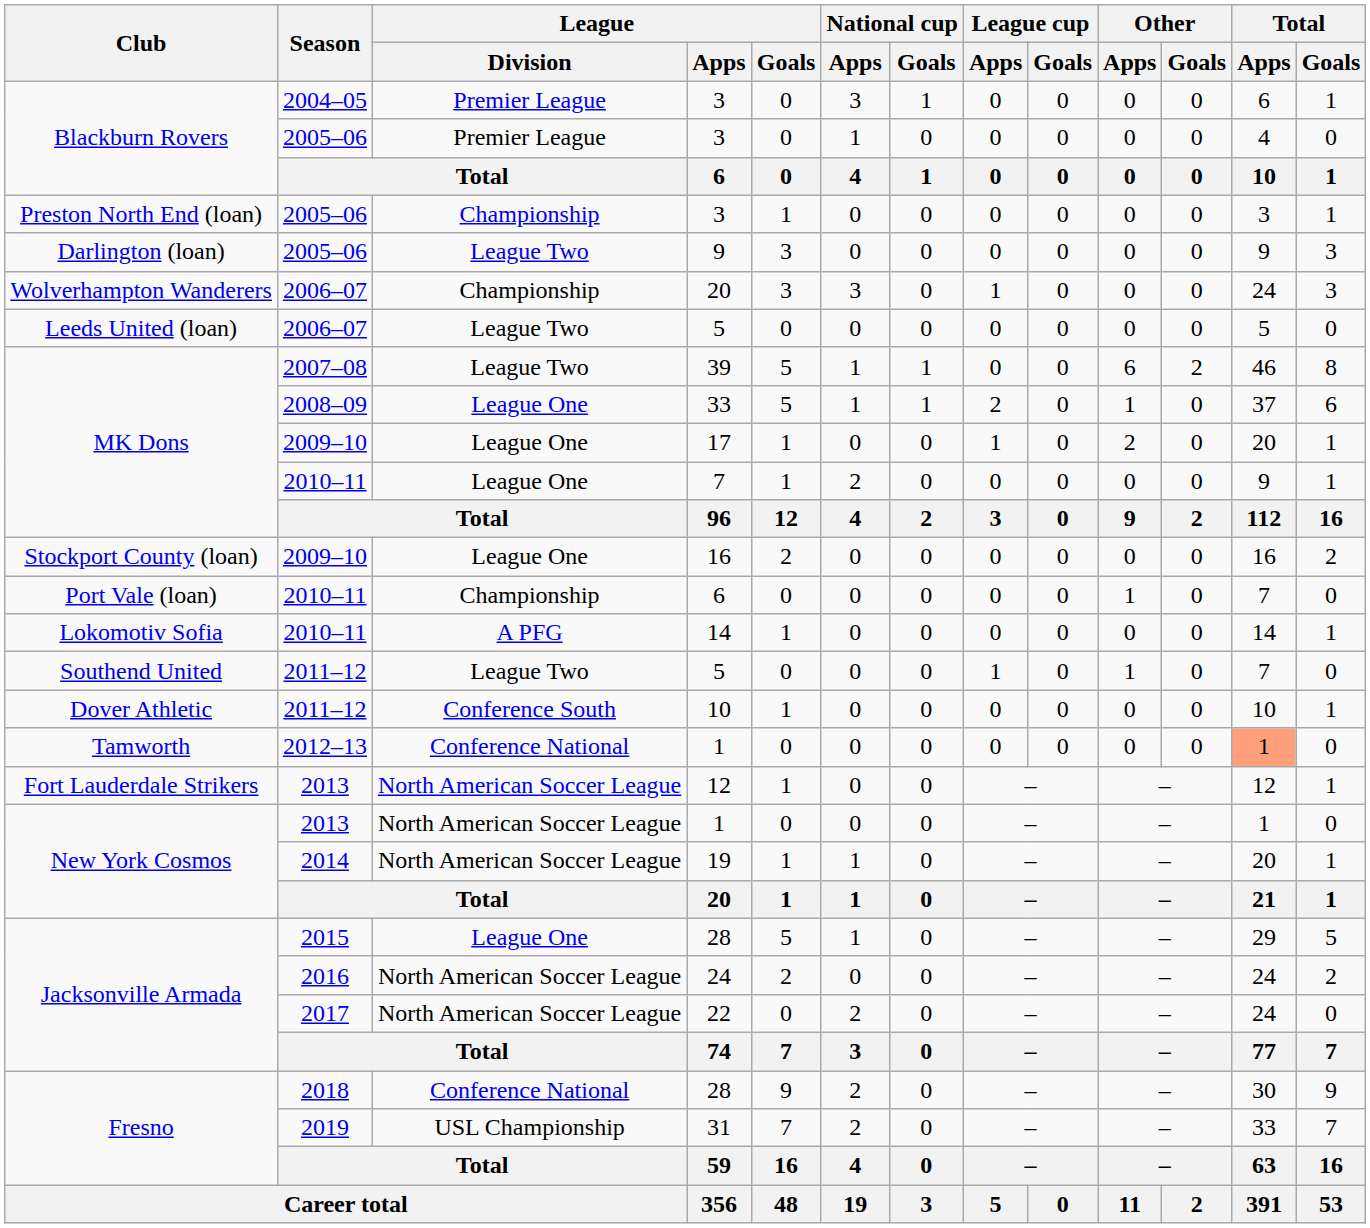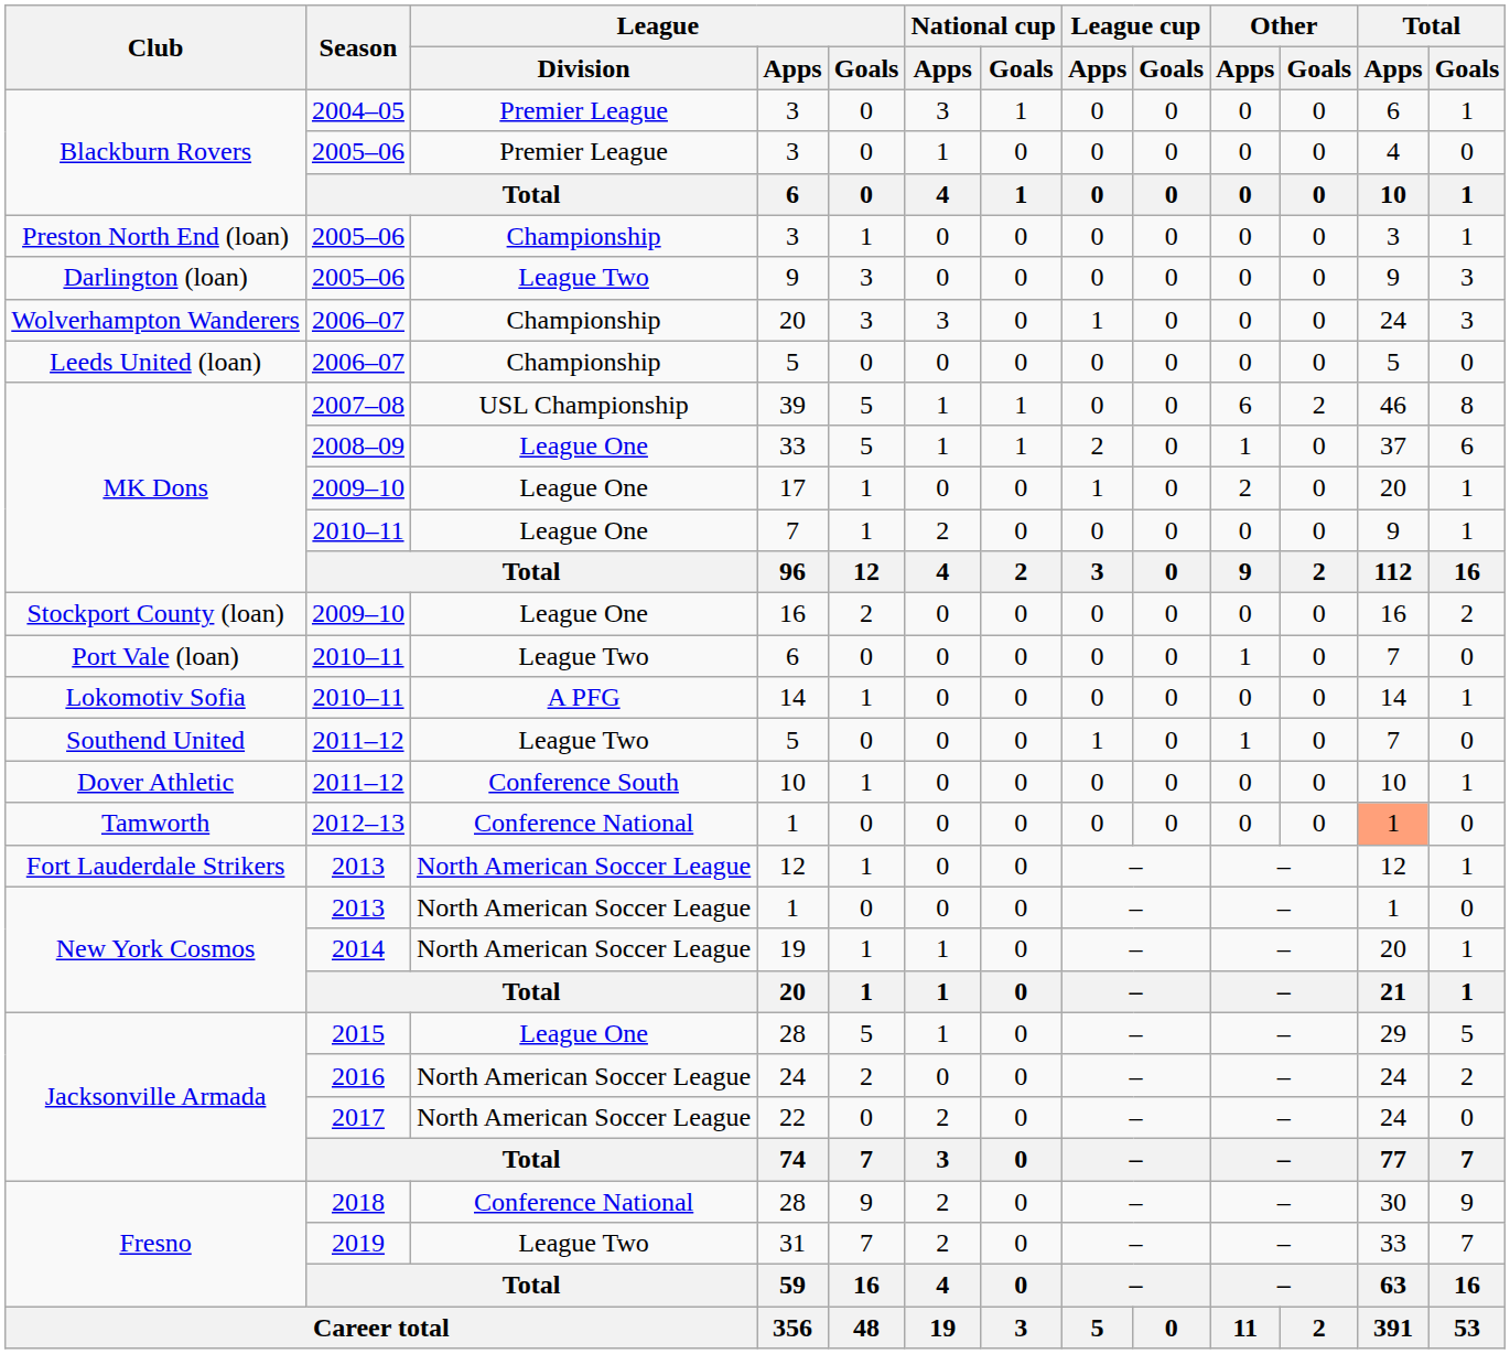Leeds United (loan) / 5 | League / Division: League Two -> Championship
39 | League / Division: League Two -> USL Championship
Port Vale (loan) / 6 | League / Division: Championship -> League Two
31 | League / Division: USL Championship -> League Two
